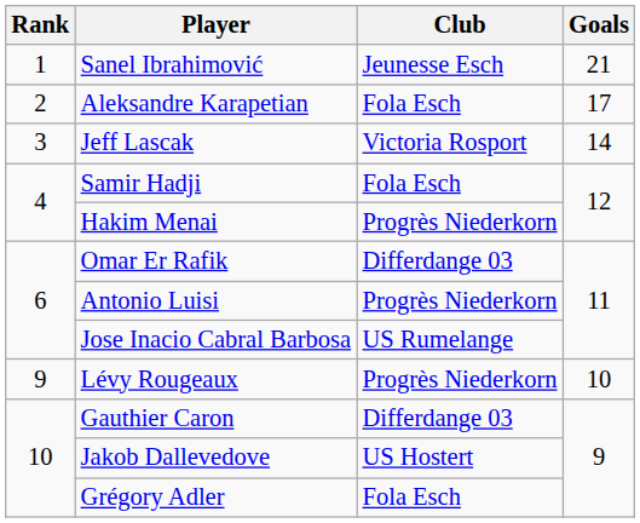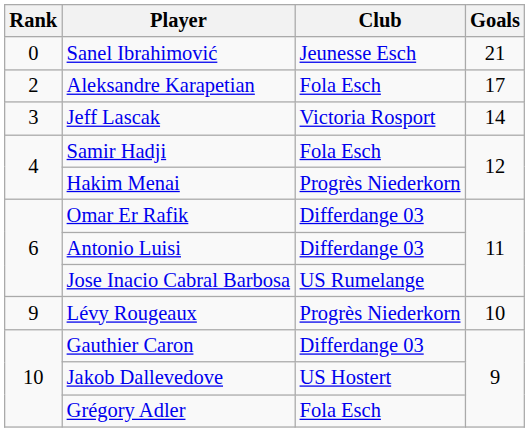Sanel Ibrahimović | Rank: 1 -> 0
Antonio Luisi | Club: Progrès Niederkorn -> Differdange 03
